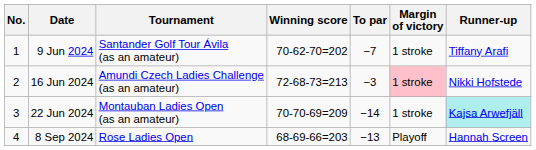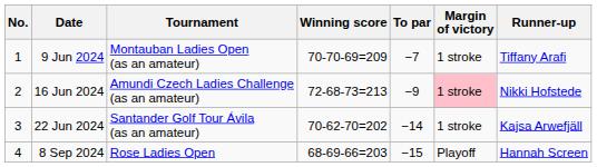9 Jun 2024 | Tournament: Santander Golf Tour Ávila (as an amateur) -> Montauban Ladies Open (as an amateur)
9 Jun 2024 | Winning score: 70-62-70=202 -> 70-70-69=209
16 Jun 2024 | To par: −3 -> −9
22 Jun 2024 | Tournament: Montauban Ladies Open (as an amateur) -> Santander Golf Tour Ávila (as an amateur)
22 Jun 2024 | Winning score: 70-70-69=209 -> 70-62-70=202
22 Jun 2024 | Runner-up: paleturquoise background -> no background
8 Sep 2024 | To par: −13 -> −15
